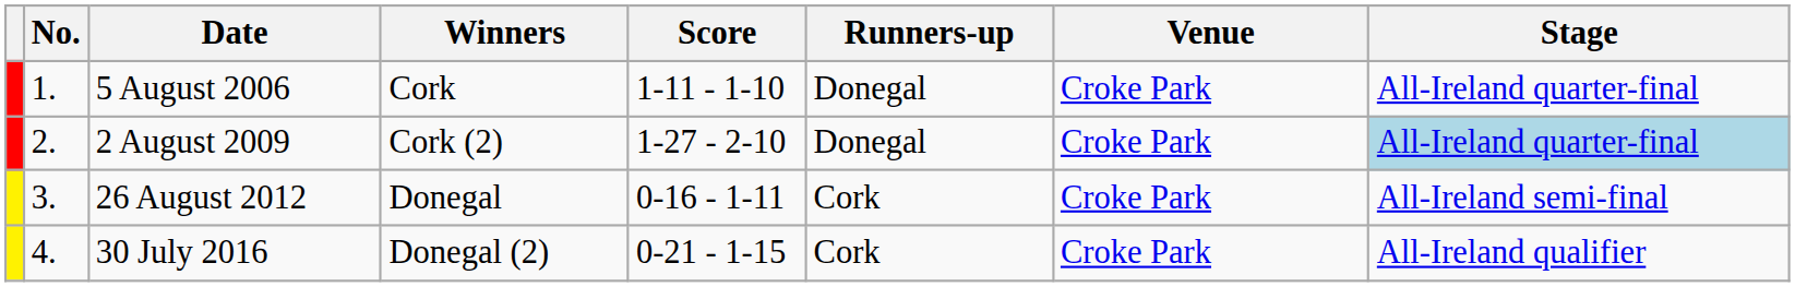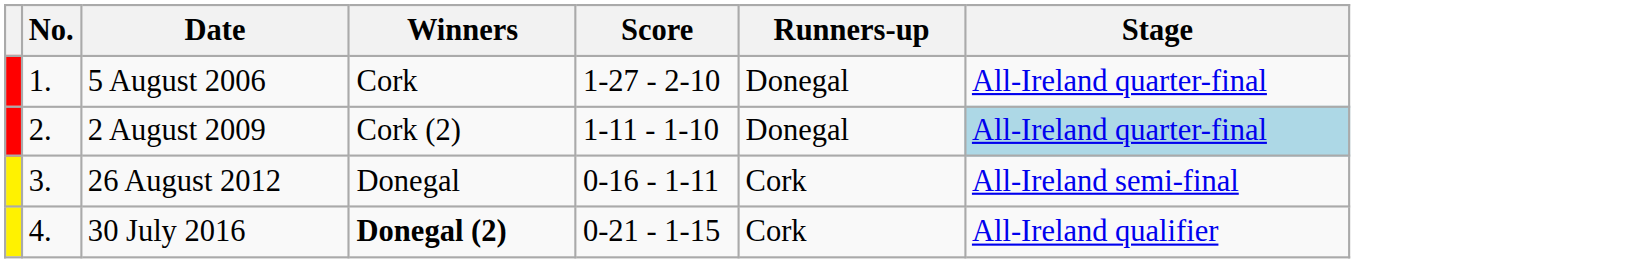- column: Venue | Croke Park | Croke Park | Croke Park | Croke Park
5 August 2006 | Score: 1-11 - 1-10 -> 1-27 - 2-10
2 August 2009 | Score: 1-27 - 2-10 -> 1-11 - 1-10
30 July 2016 | Winners: normal -> bold
